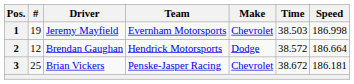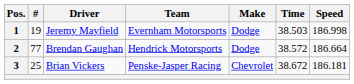1 | Make: Chevrolet -> Dodge
2 | #: 12 -> 77
